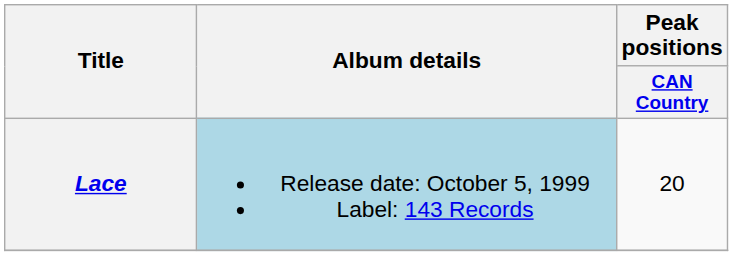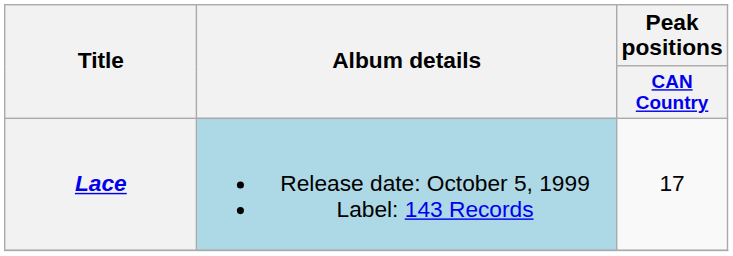Lace | Peak positions / CAN Country: 20 -> 17
